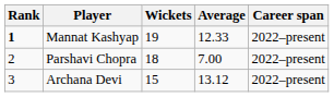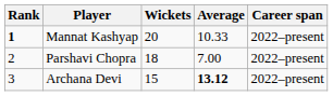Mannat Kashyap | Wickets: 19 -> 20
Mannat Kashyap | Average: 12.33 -> 10.33
Archana Devi | Average: normal -> bold
